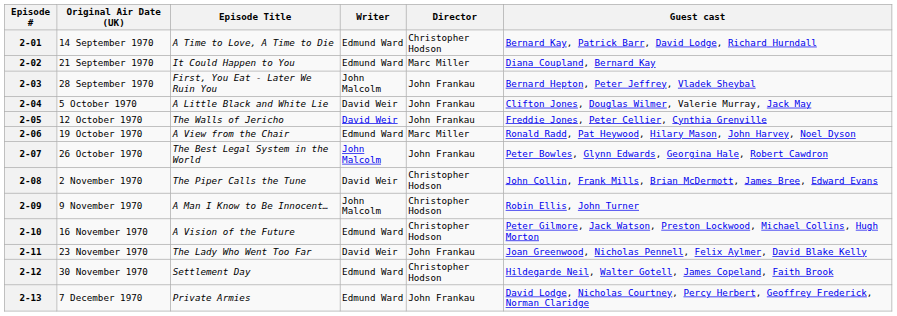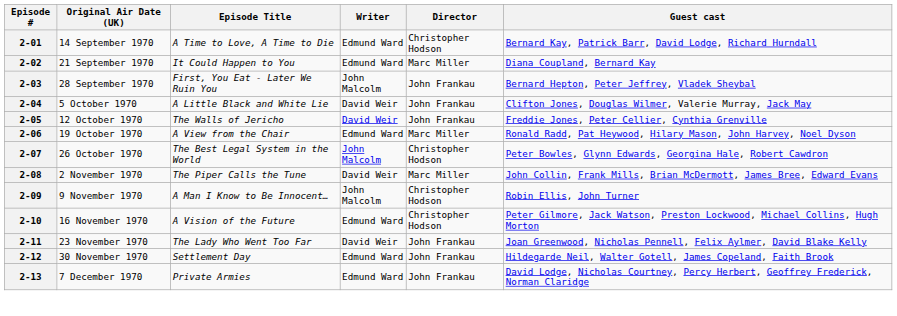2-07 | Director: John Frankau -> Christopher Hodson
2-08 | Director: Christopher Hodson -> Marc Miller
2-12 | Director: Christopher Hodson -> John Frankau
